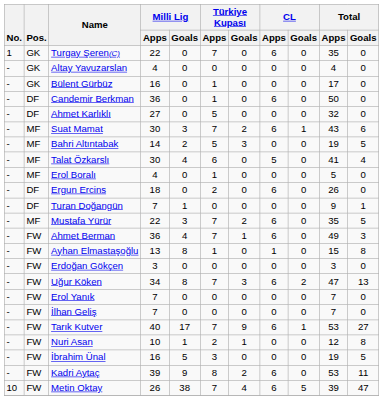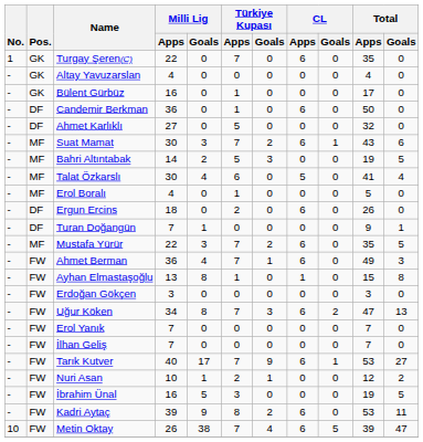Nuri Asan | Total / Goals: 8 -> 2
